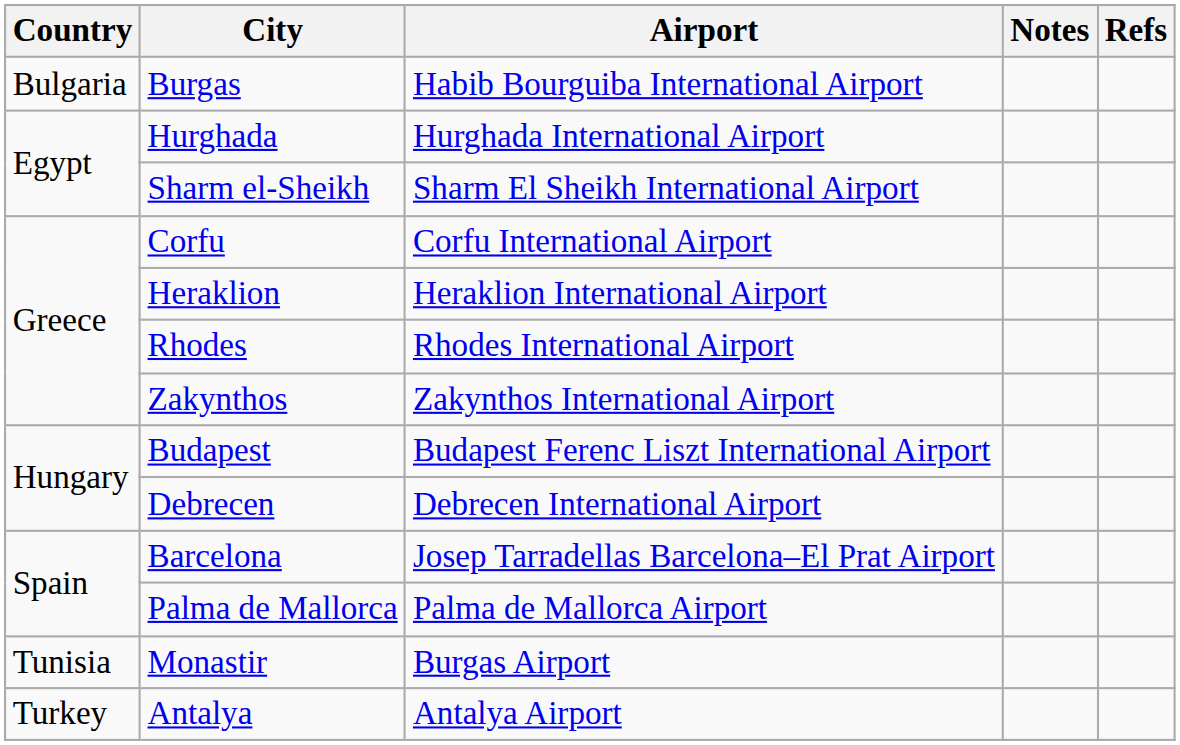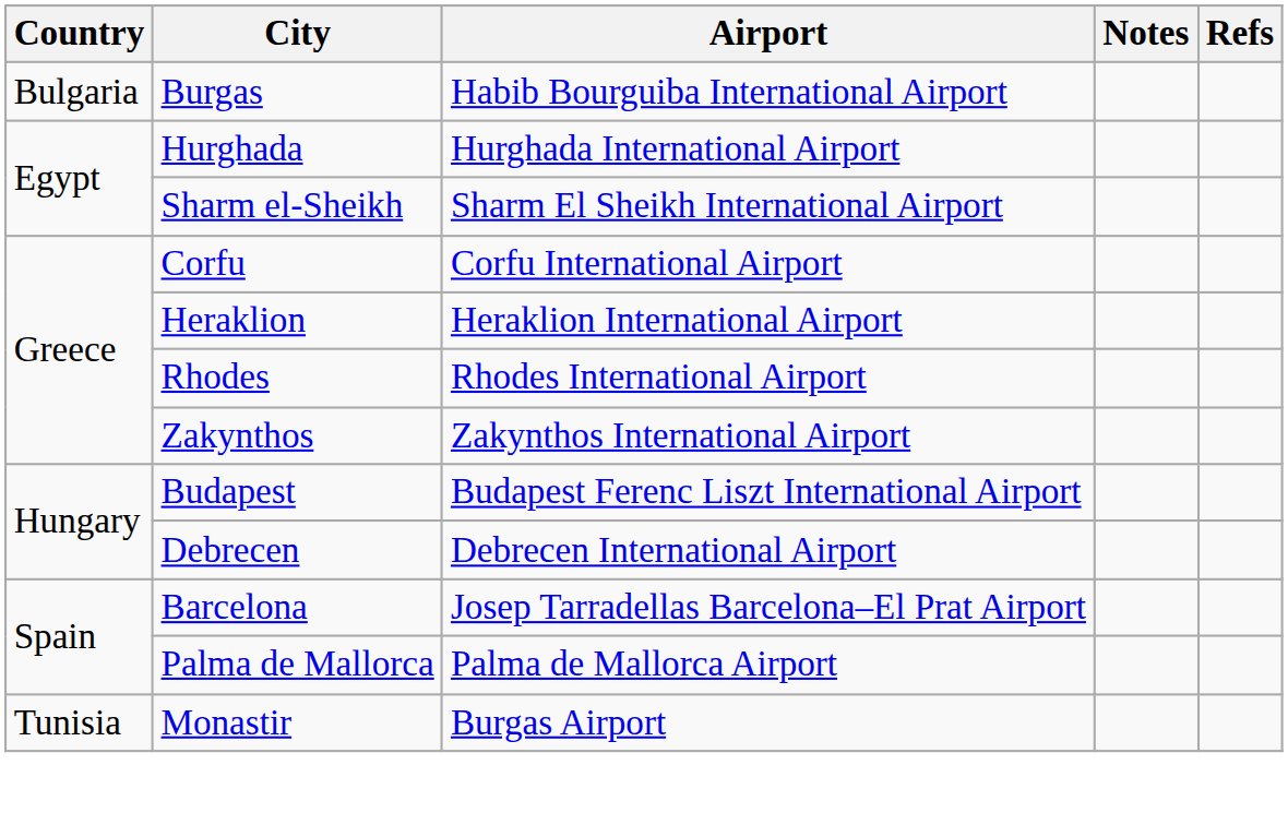- row: Turkey | Antalya | Antalya Airport
